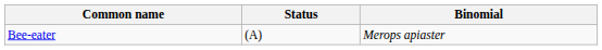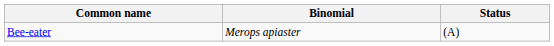columns swapped: Binomial <-> Status
